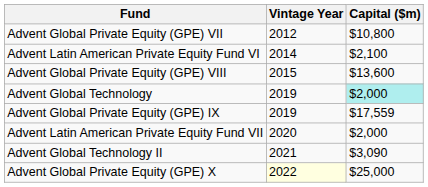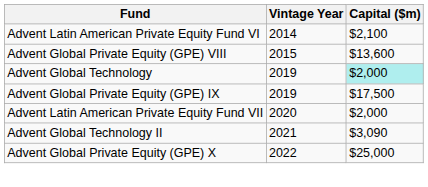- row: Advent Global Private Equity (GPE) VII | 2012 | $10,800
Advent Global Private Equity (GPE) IX | Capital ($m): $17,559 -> $17,500
Advent Global Private Equity (GPE) X | Vintage Year: lightyellow background -> no background
